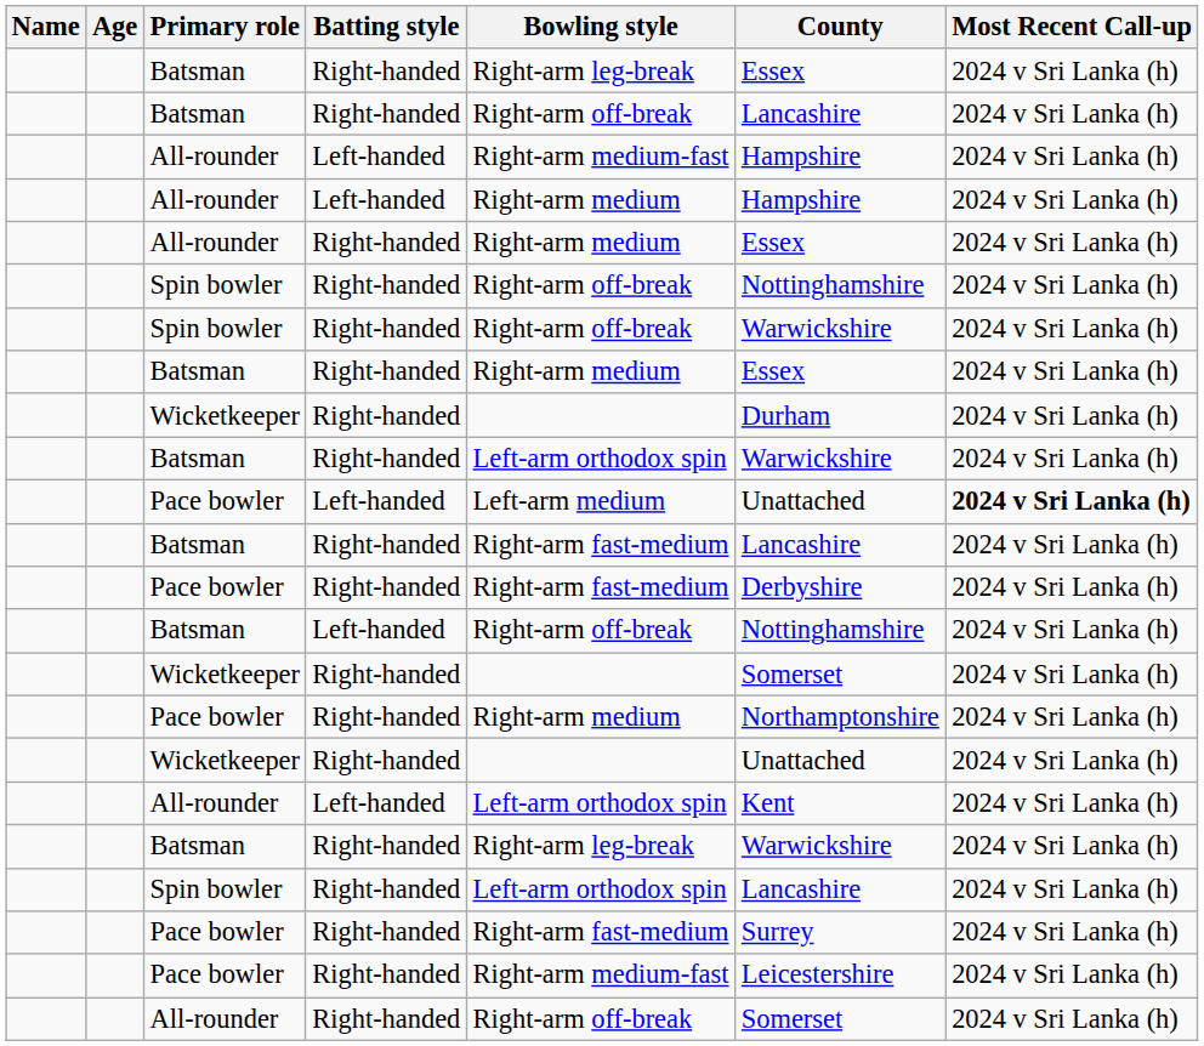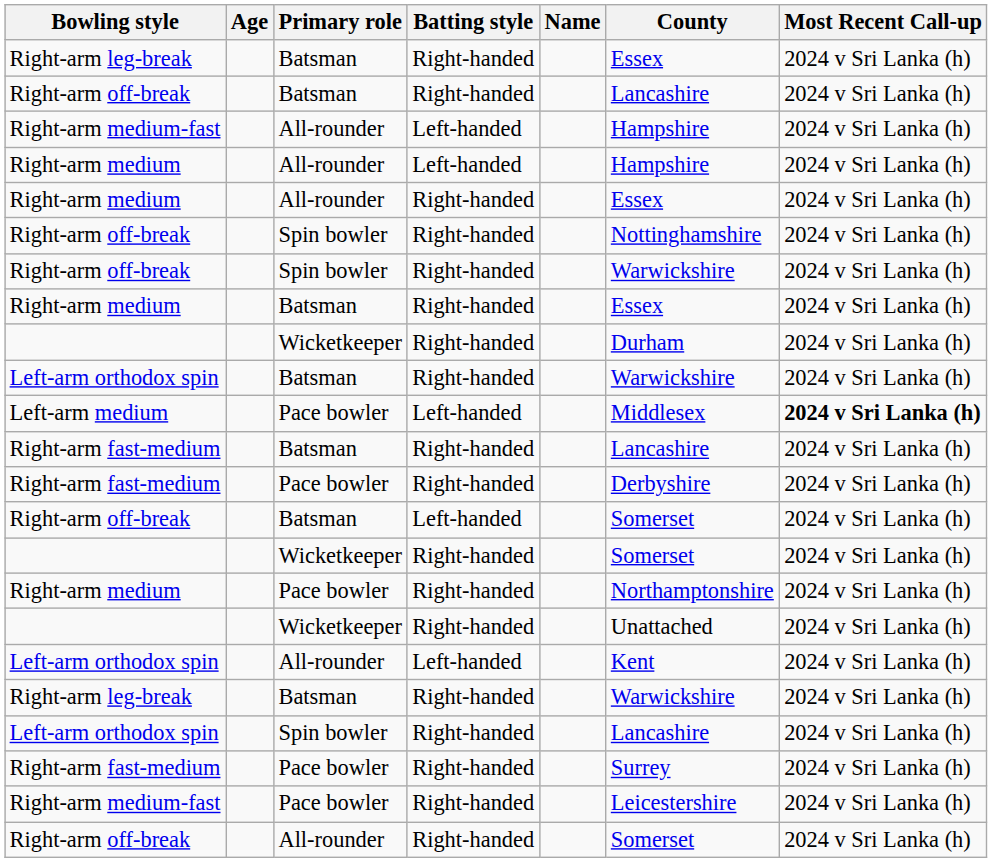columns swapped: Name <-> Bowling style
Pace bowler / Left-handed | County: Unattached -> Middlesex
Batsman / Left-handed | County: Nottinghamshire -> Somerset
